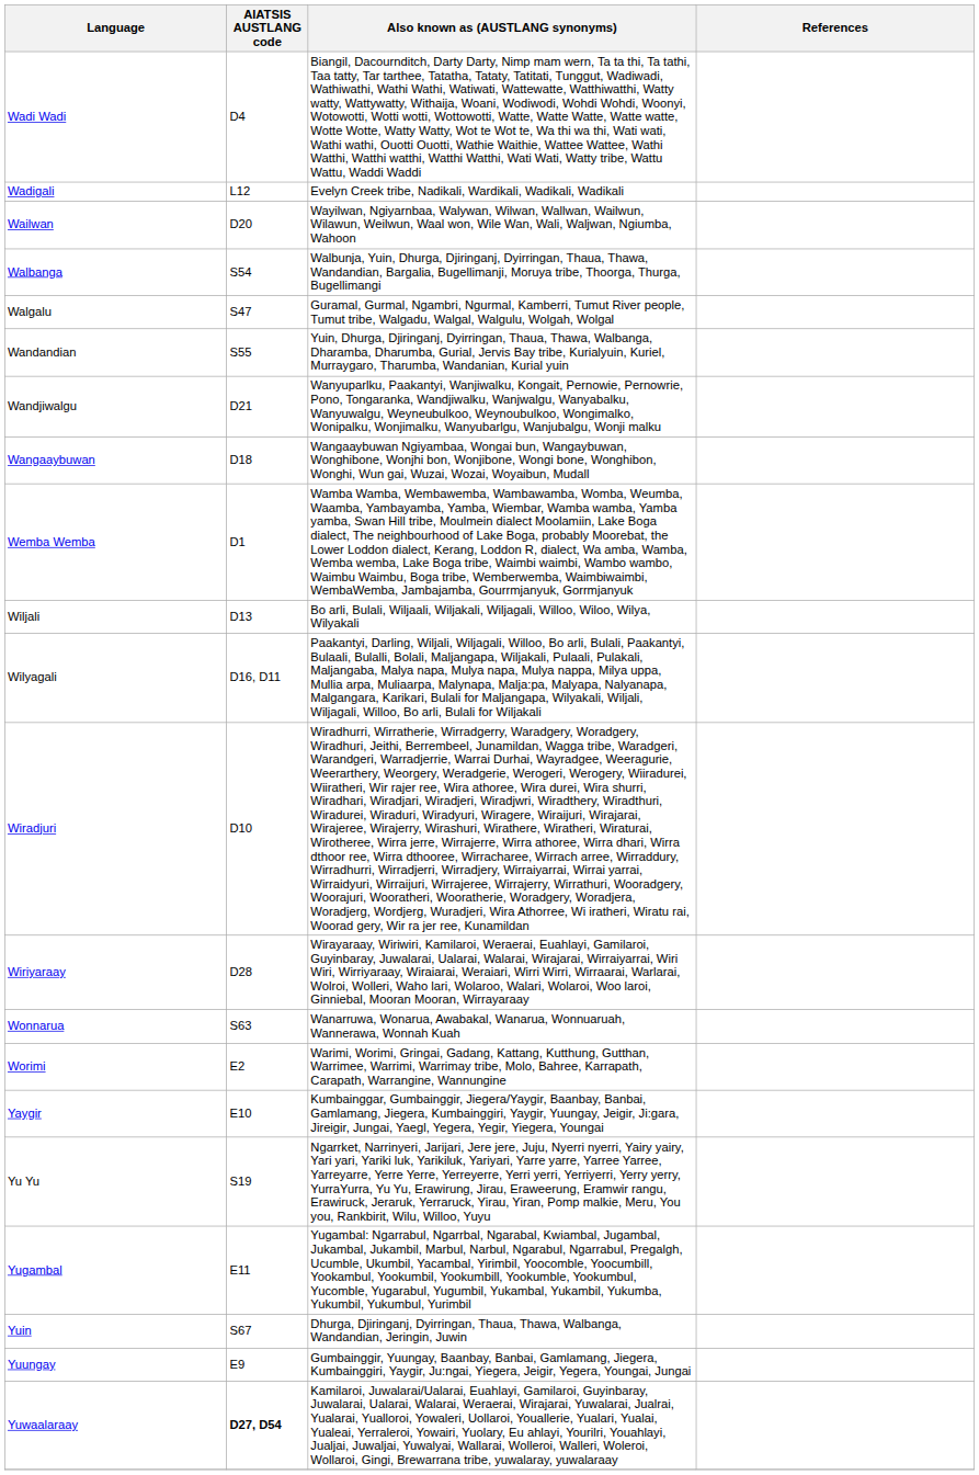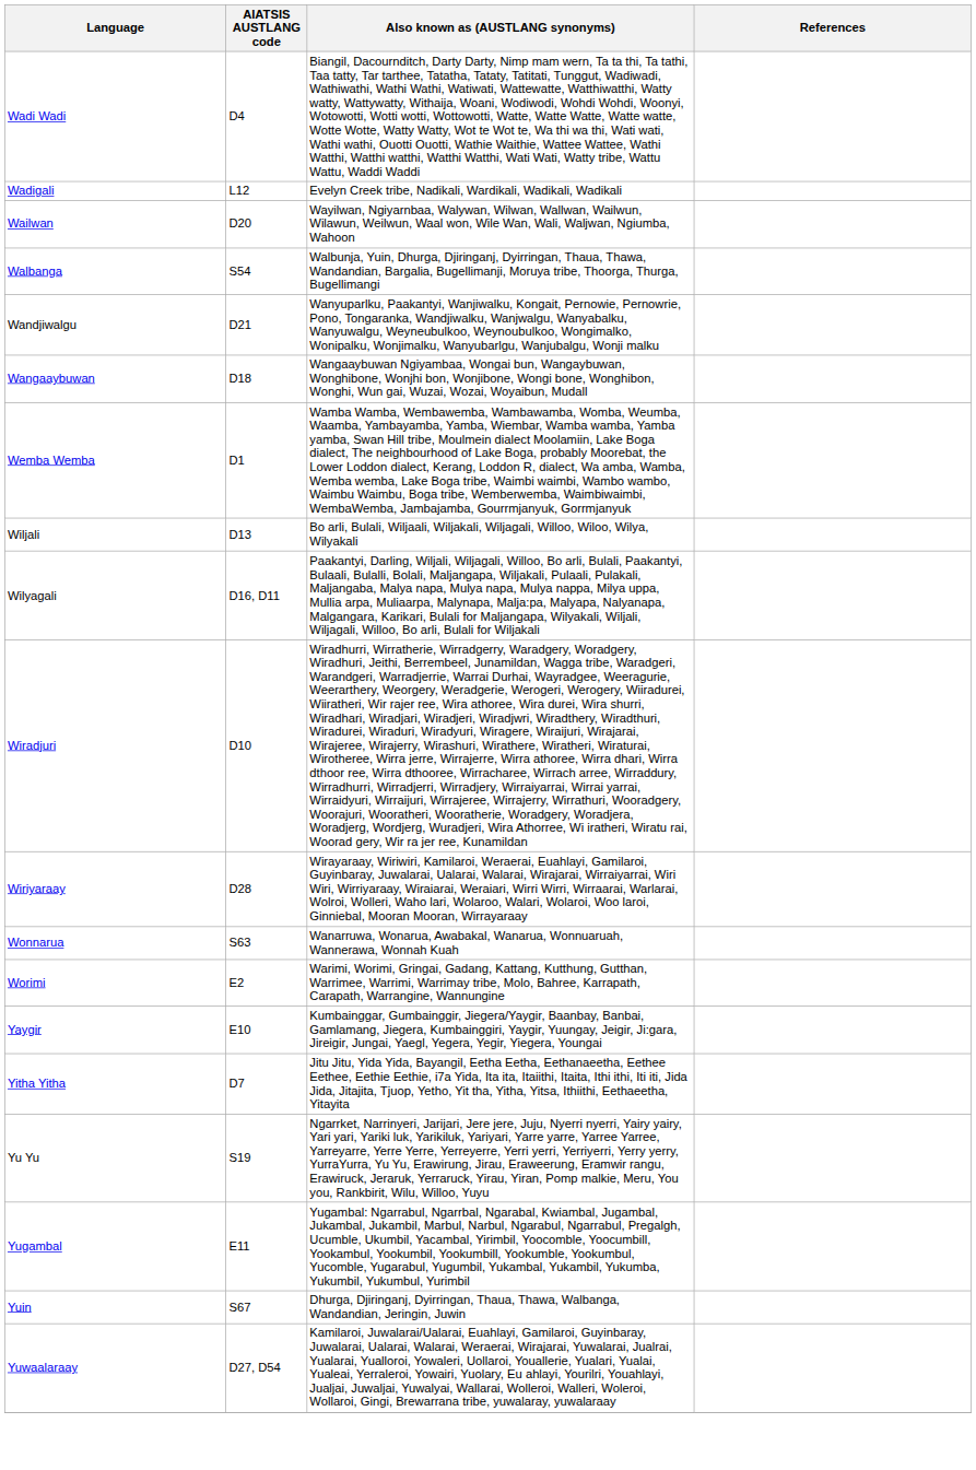- row: Walgalu | S47 | Guramal, Gurmal, Ngambri, Ngurmal, Kamberri, Tumut River people, Tumut tribe, Walgadu, Walgal, Walgulu, Wolgah, Wolgal
- row: Wandandian | S55 | Yuin, Dhurga, Djiringanj, Dyirringan, Thaua, Thawa, Walbanga, Dharamba, Dharumba, Gurial, Jervis Bay tribe, Kurialyuin, Kuriel, Murraygaro, Tharumba, Wandanian, Kurial yuin
+ row: Yitha Yitha | D7 | Jitu Jitu, Yida Yida, Bayangil, Eetha Eetha, Eethanaeetha, Eethee Eethee, Eethie Eethie, i7a Yida, Ita ita, Itaiithi, Itaita, Ithi ithi, Iti iti, Jida Jida, Jitajita, Tjuop, Yetho, Yit tha, Yitha, Yitsa, Ithiithi, Eethaeetha, Yitayita
- row: Yuungay | E9 | Gumbainggir, Yuungay, Baanbay, Banbai, Gamlamang, Jiegera, Kumbainggiri, Yaygir, Ju:ngai, Yiegera, Jeigir, Yegera, Youngai, Jungai
Yuwaalaraay | AIATSIS AUSTLANG code: bold -> normal
